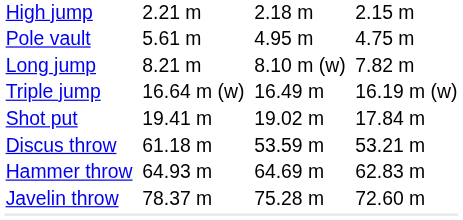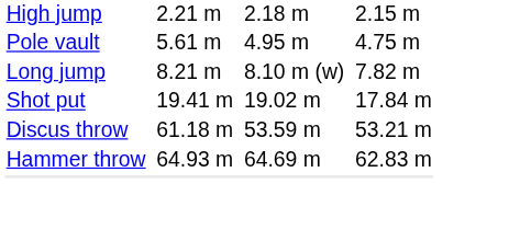- row: Triple jump | 16.64 m (w) | 16.49 m | 16.19 m (w)
- row: Javelin throw | 78.37 m | 75.28 m | 72.60 m
